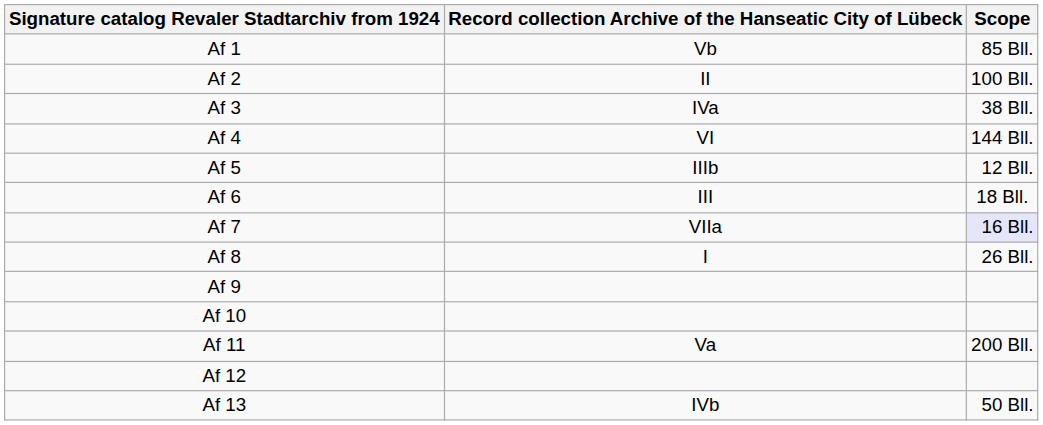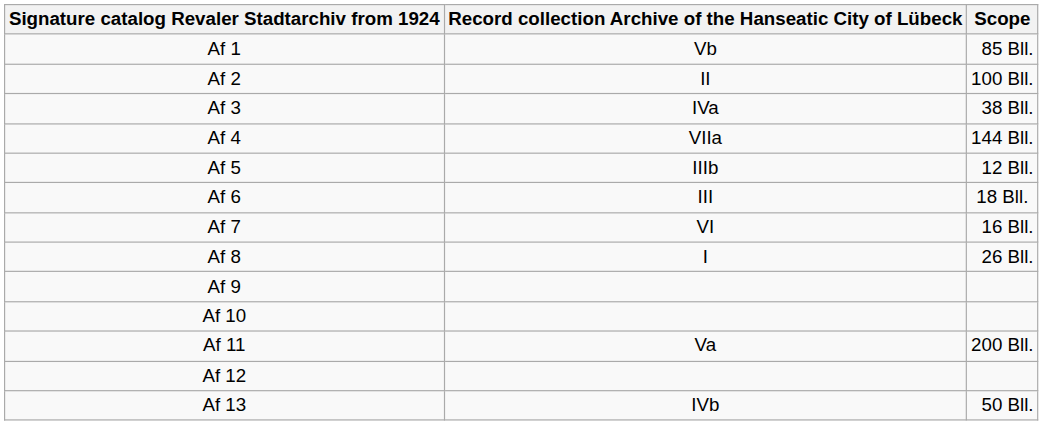Af 4 | Record collection Archive of the Hanseatic City of Lübeck: VI -> VIIa
Af 7 | Record collection Archive of the Hanseatic City of Lübeck: VIIa -> VI
Af 7 | Scope: lavender background -> no background
